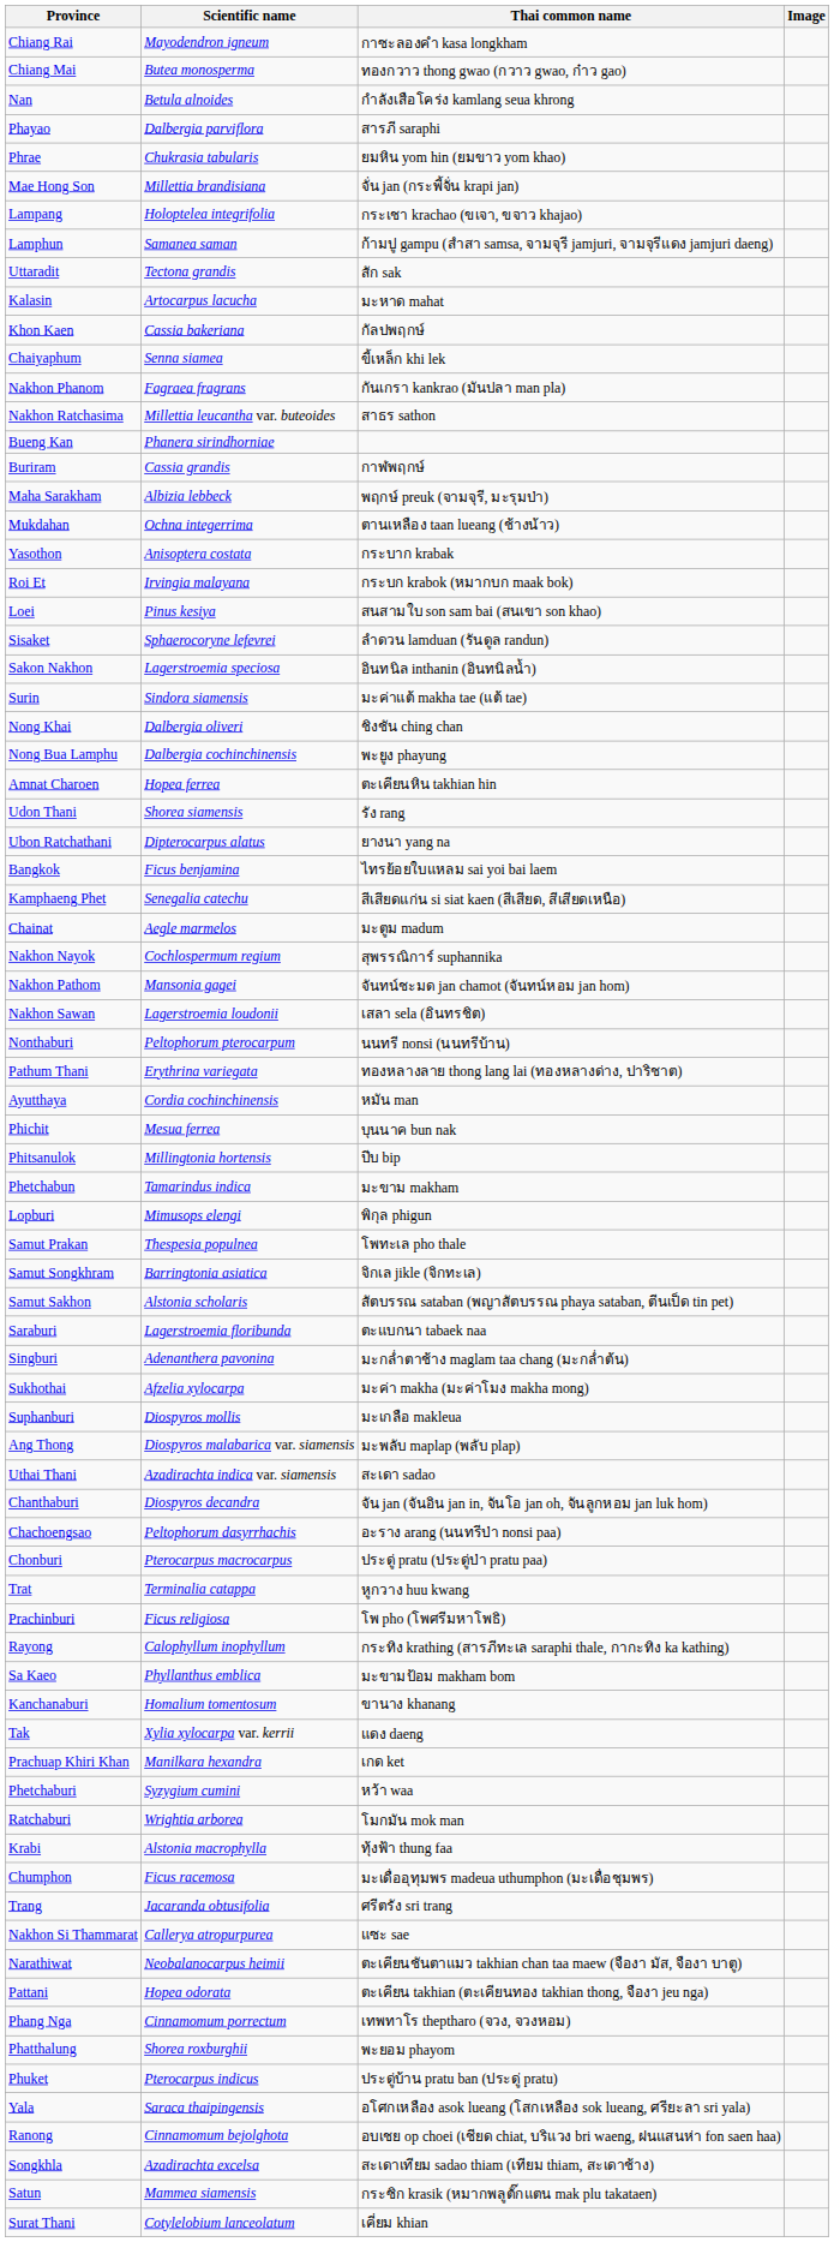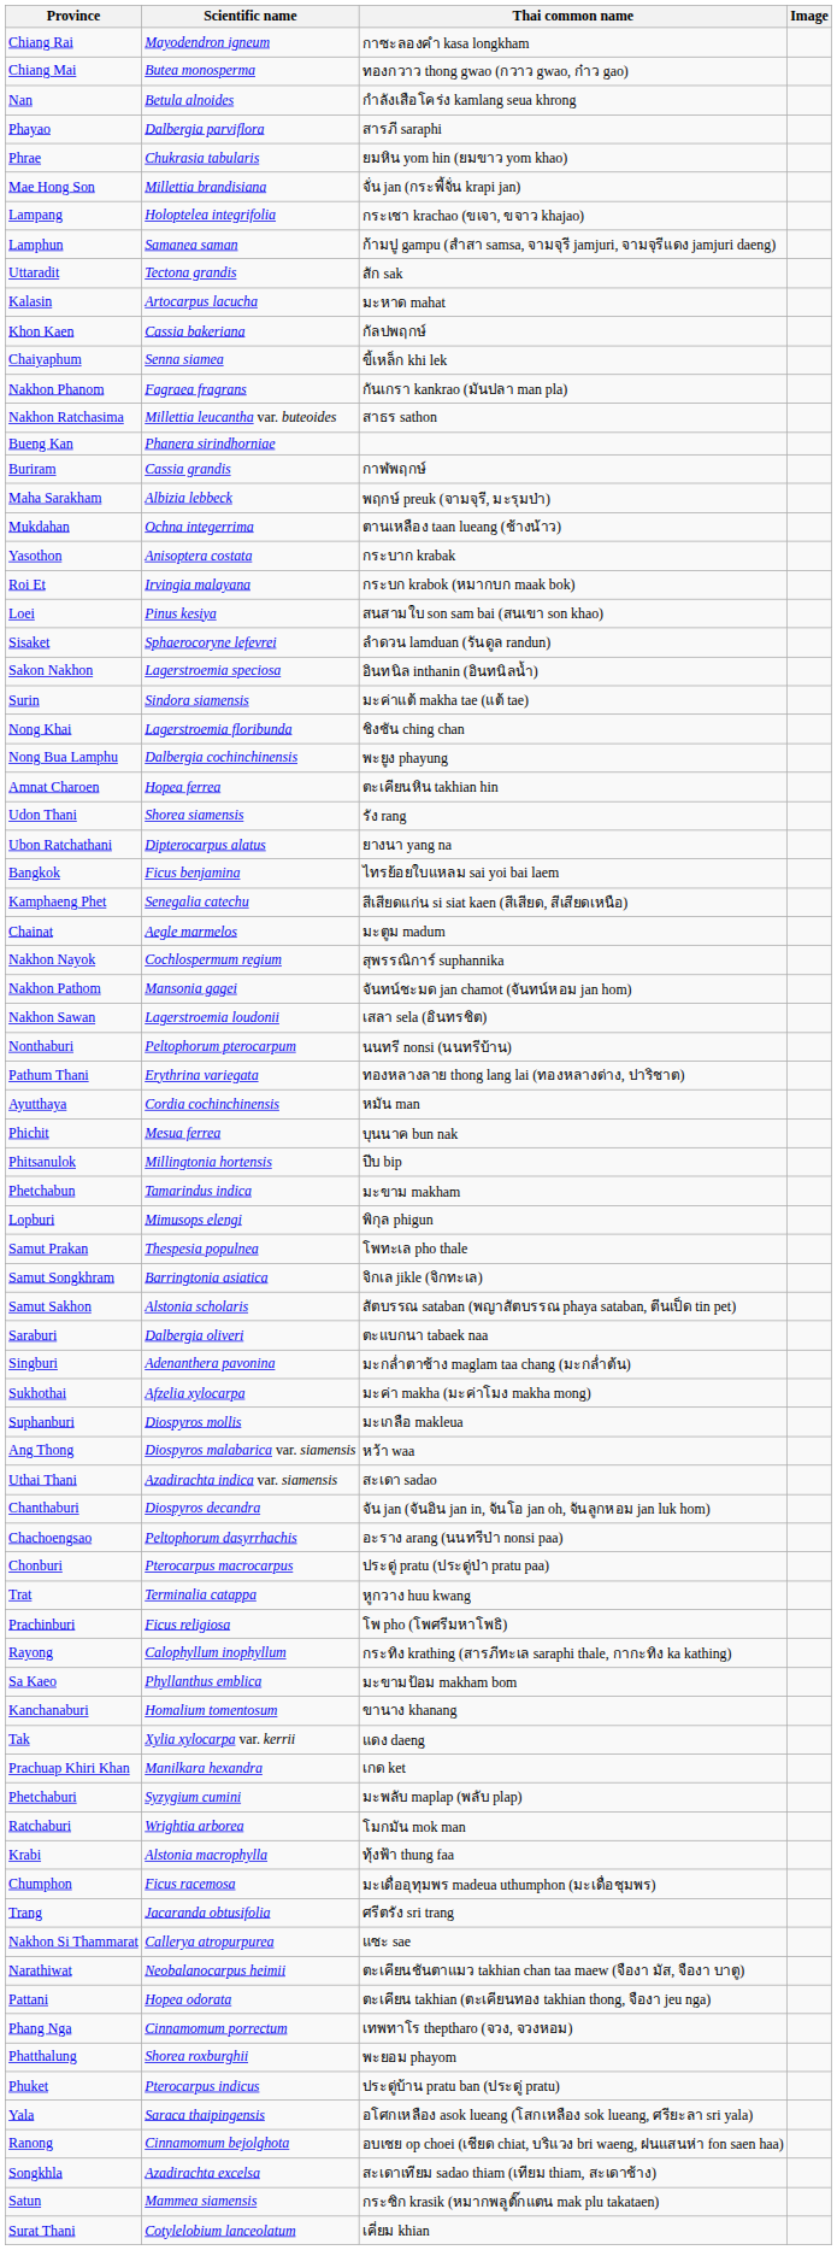Nong Khai | Scientific name: Dalbergia oliveri -> Lagerstroemia floribunda
Saraburi | Scientific name: Lagerstroemia floribunda -> Dalbergia oliveri
Ang Thong | Thai common name: มะพลับ maplap (พลับ plap) -> หว้า waa
Phetchaburi | Thai common name: หว้า waa -> มะพลับ maplap (พลับ plap)
